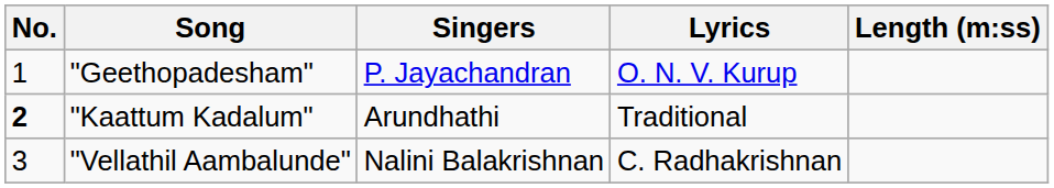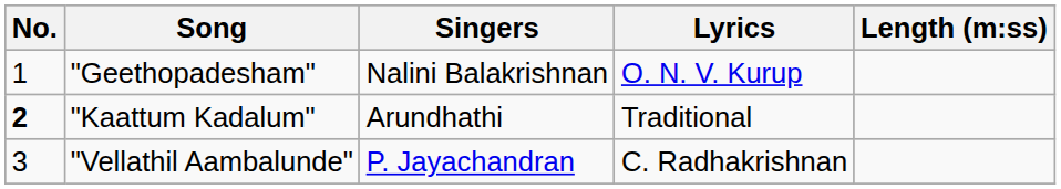"Geethopadesham" | Singers: P. Jayachandran -> Nalini Balakrishnan
"Vellathil Aambalunde" | Singers: Nalini Balakrishnan -> P. Jayachandran
